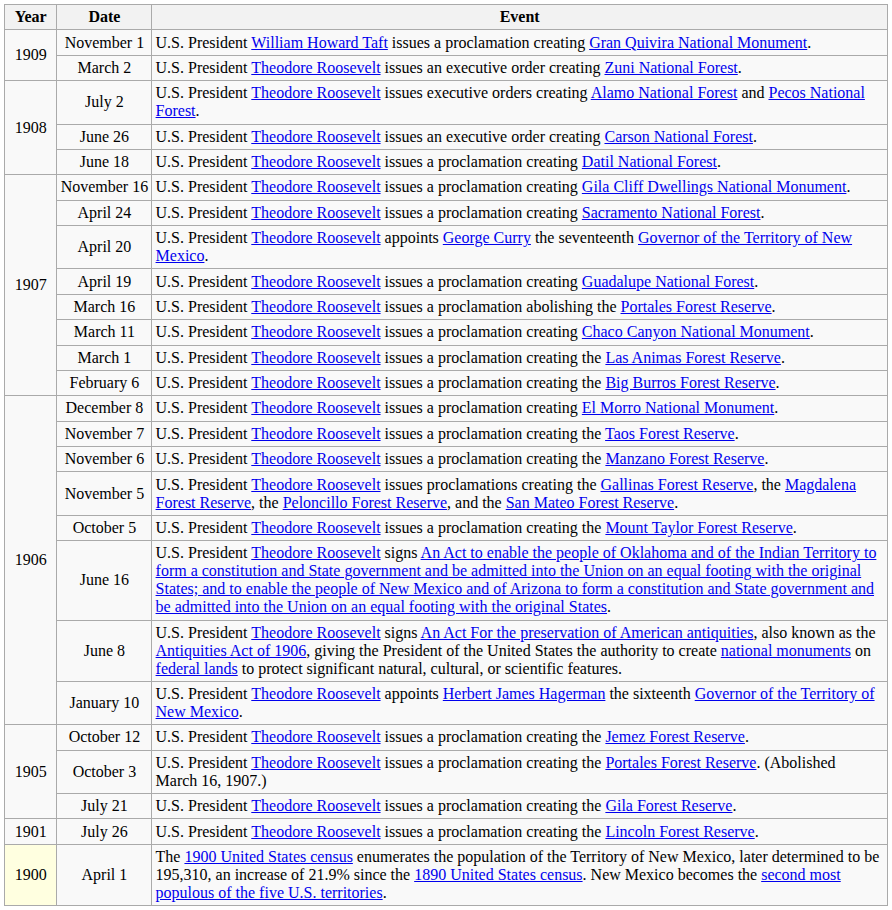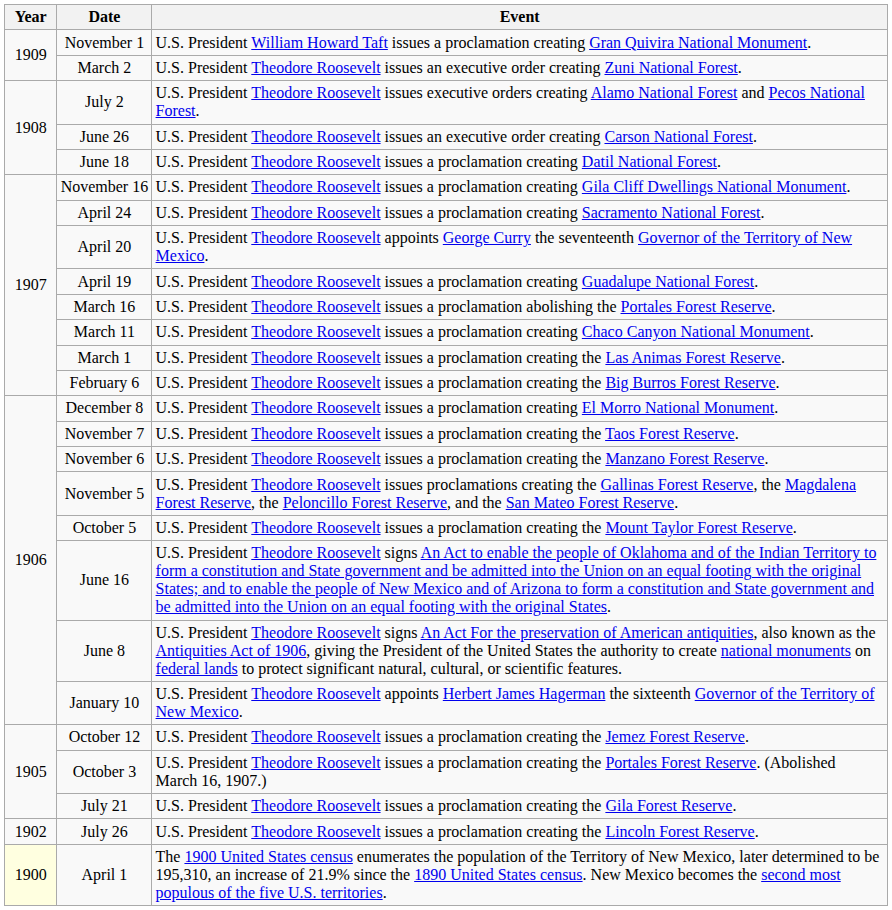July 26 | Year: 1901 -> 1902
